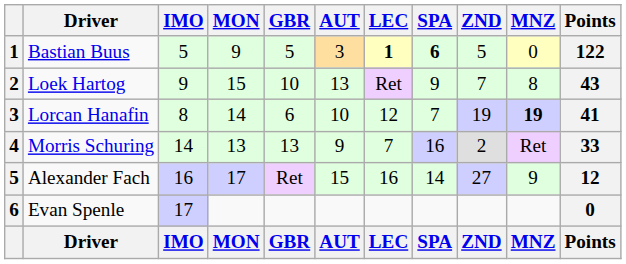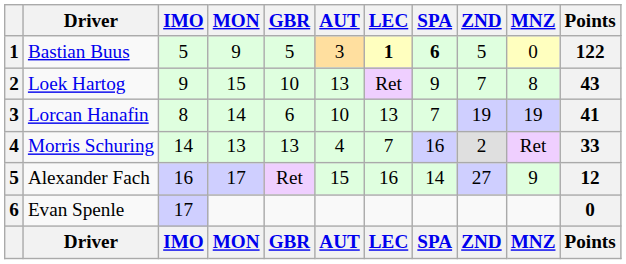Lorcan Hanafin | LEC: 12 -> 13
Lorcan Hanafin | MNZ: bold -> normal
Morris Schuring | AUT: 9 -> 4
